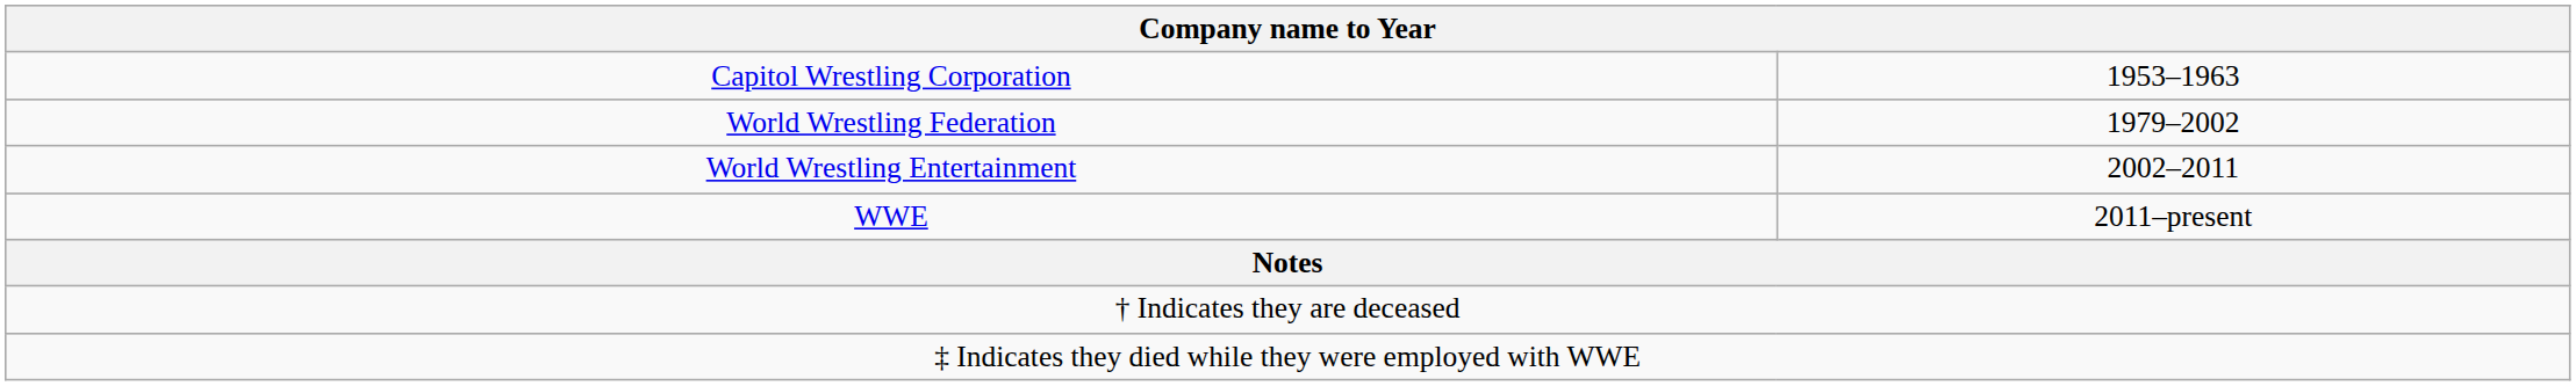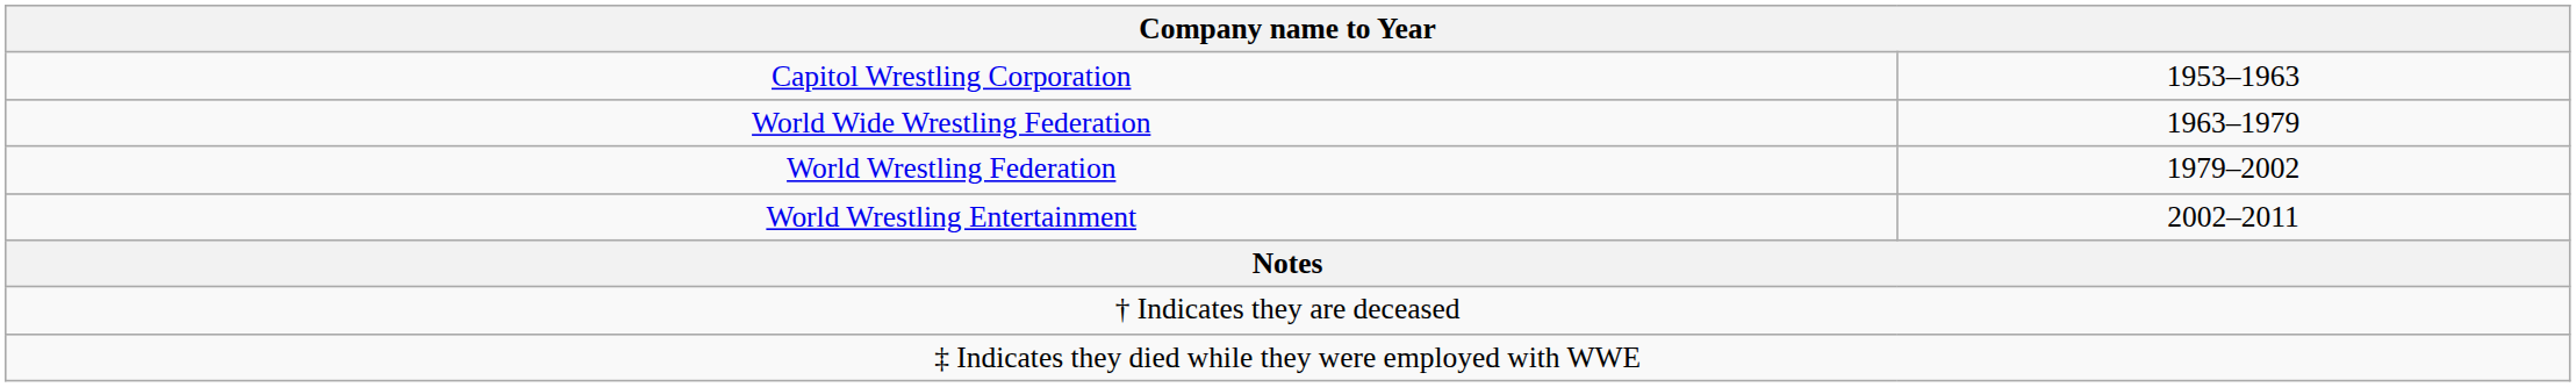+ row: World Wide Wrestling Federation | 1963–1979
- row: WWE | 2011–present
